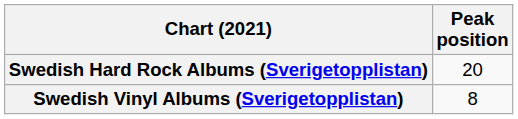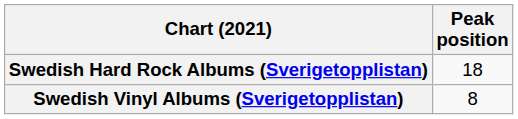Swedish Hard Rock Albums (Sverigetopplistan) | Peak position: 20 -> 18
